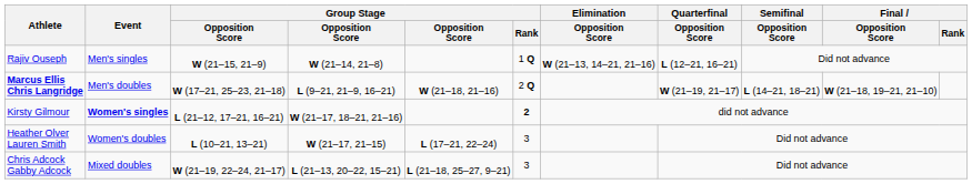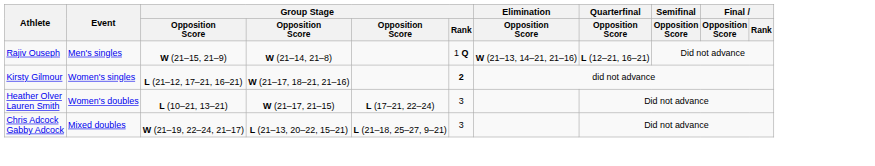- row: Marcus Ellis Chris Langridge | Men's doubles | W (17–21, 25–23, 21–18) | L (9–21, 21–9, 16–21) | W (21–18, 21–16) | 2 Q | W (21–19, 21–17) | L (14–21, 18–21) | W (21–18, 19–21, 21–10)
Kirsty Gilmour | Event: bold -> normal
